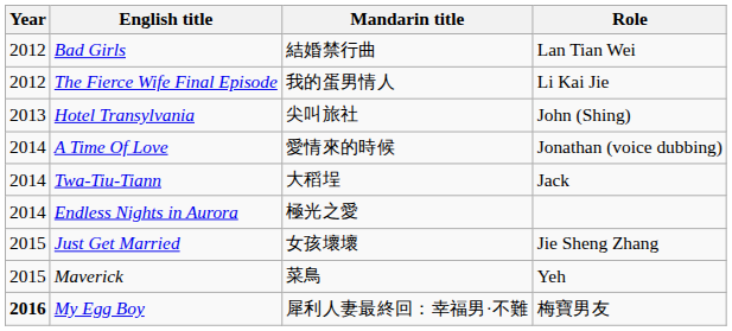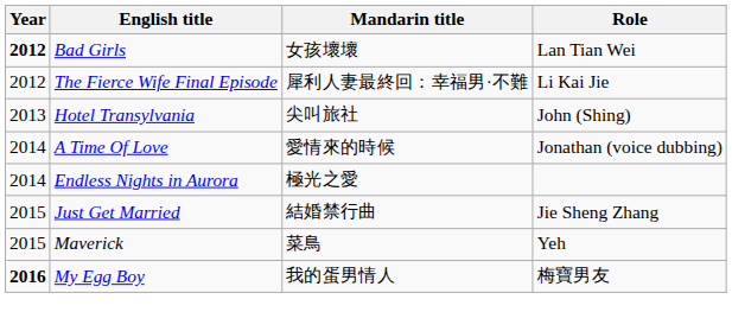Bad Girls | Year: normal -> bold
Bad Girls | Mandarin title: 結婚禁行曲 -> 女孩壞壞
The Fierce Wife Final Episode | Mandarin title: 我的蛋男情人 -> 犀利人妻最終回：幸福男·不難
- row: 2014 | Twa-Tiu-Tiann | 大稻埕 | Jack
Just Get Married | Mandarin title: 女孩壞壞 -> 結婚禁行曲
My Egg Boy | Mandarin title: 犀利人妻最終回：幸福男·不難 -> 我的蛋男情人
